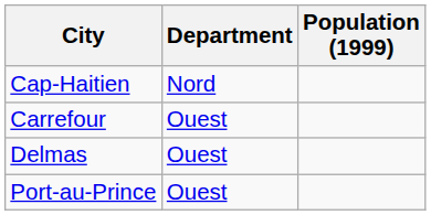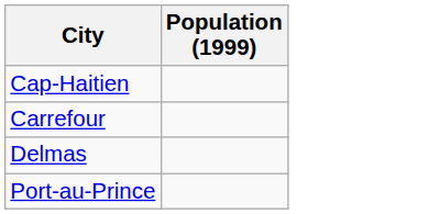- column: Department | Nord | Ouest | Ouest | Ouest
